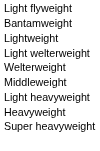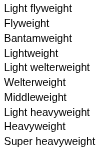+ row: Flyweight
